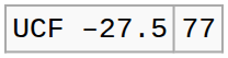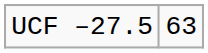UCF –27.5 | column 2: 77 -> 63
